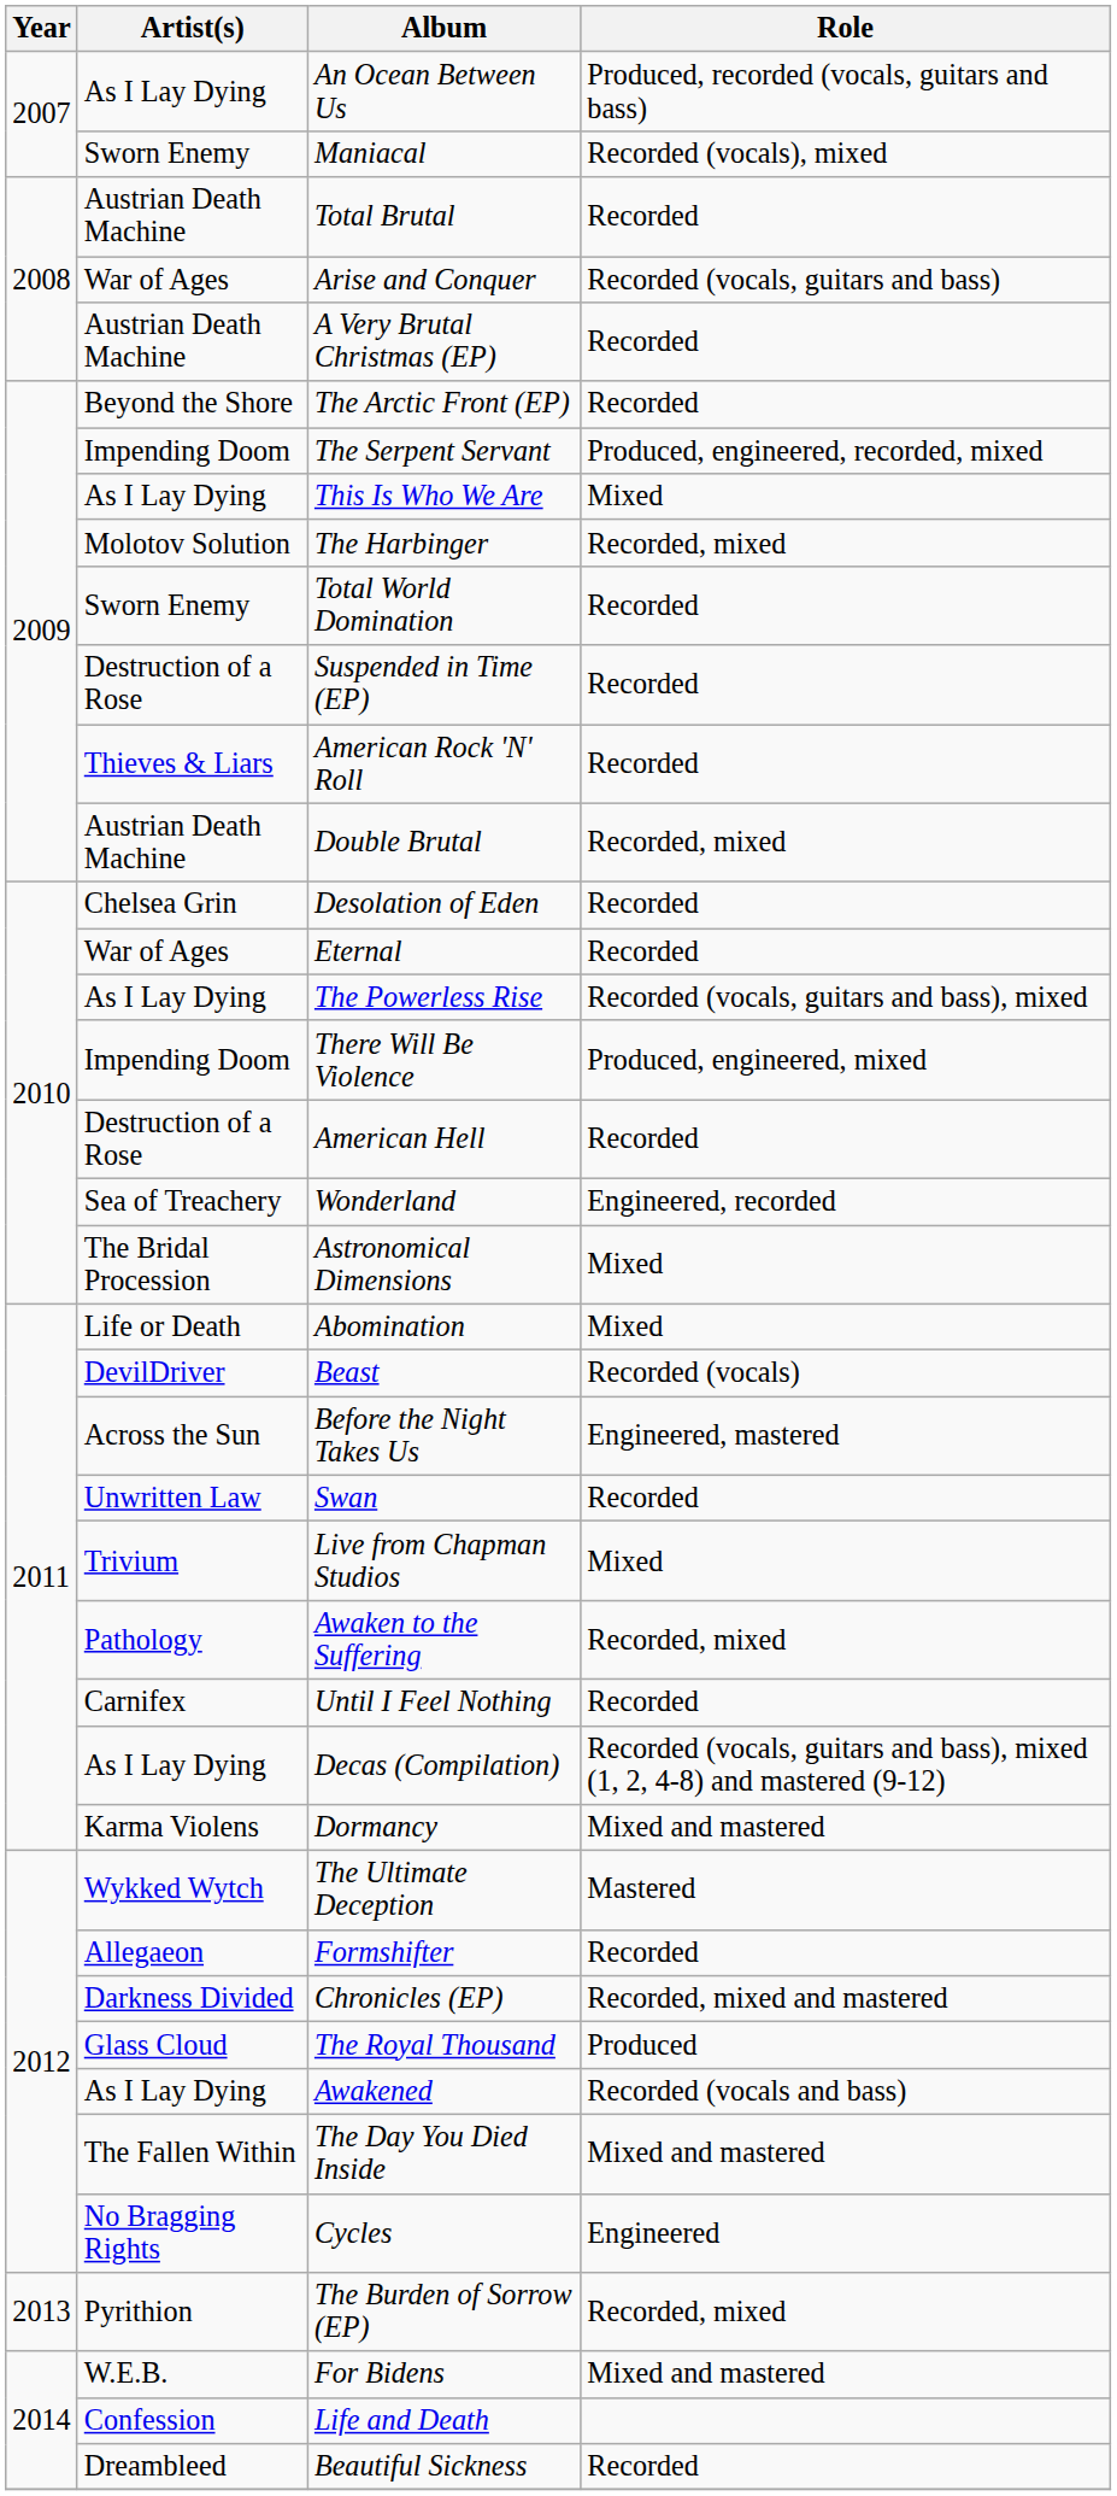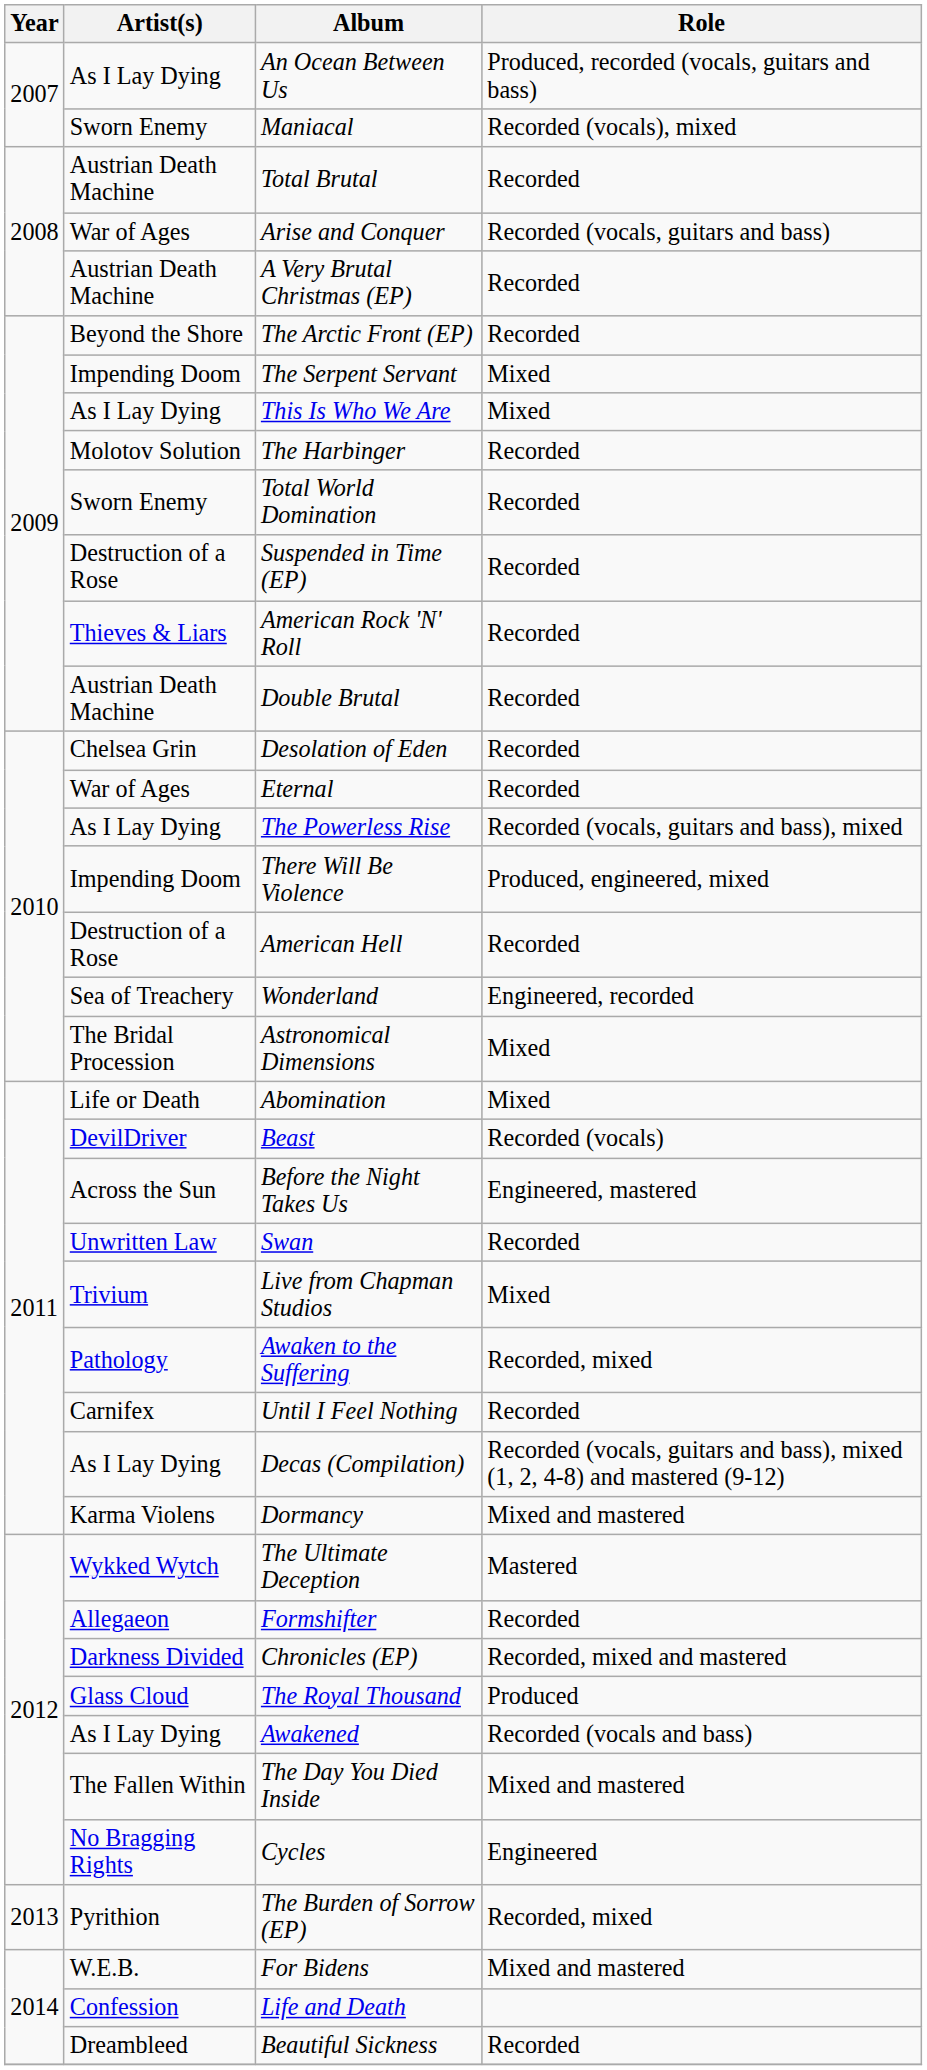The Serpent Servant | Role: Produced, engineered, recorded, mixed -> Mixed
The Harbinger | Role: Recorded, mixed -> Recorded
Double Brutal | Role: Recorded, mixed -> Recorded
